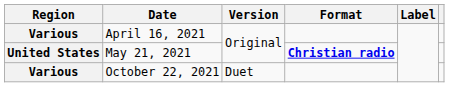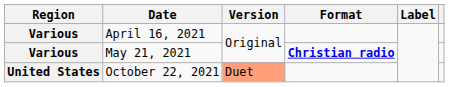May 21, 2021 | Region: United States -> Various
October 22, 2021 | Region: Various -> United States
October 22, 2021 | Version: no background -> lightsalmon background
